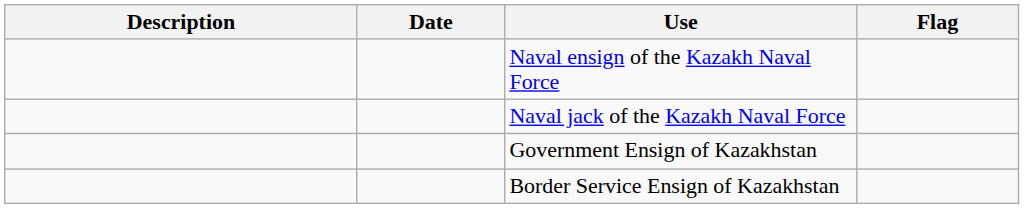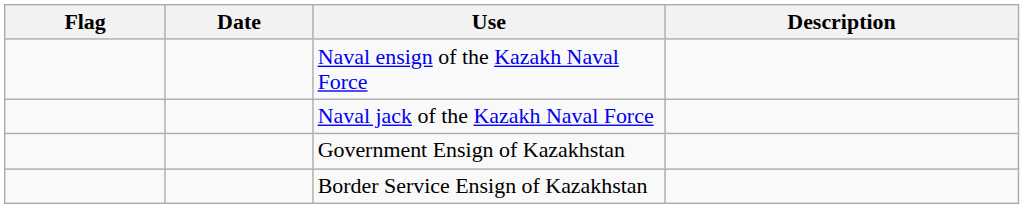columns swapped: Flag <-> Description
